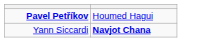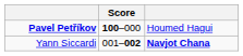+ column: Score | 100–000 | 001–002
